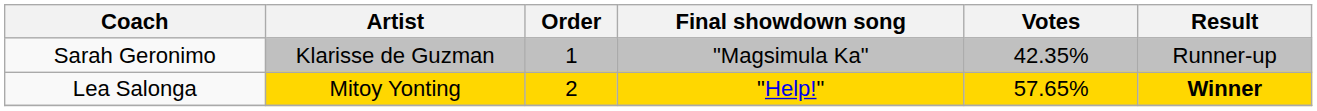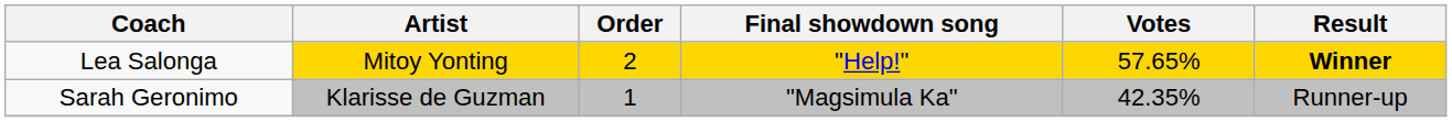rows swapped: Sarah Geronimo <-> Lea Salonga
